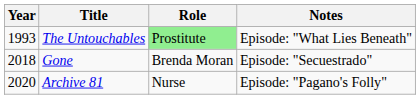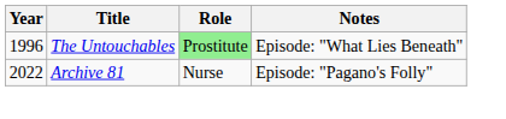The Untouchables | Year: 1993 -> 1996
- row: 2018 | Gone | Brenda Moran | Episode: "Secuestrado"
Archive 81 | Year: 2020 -> 2022
